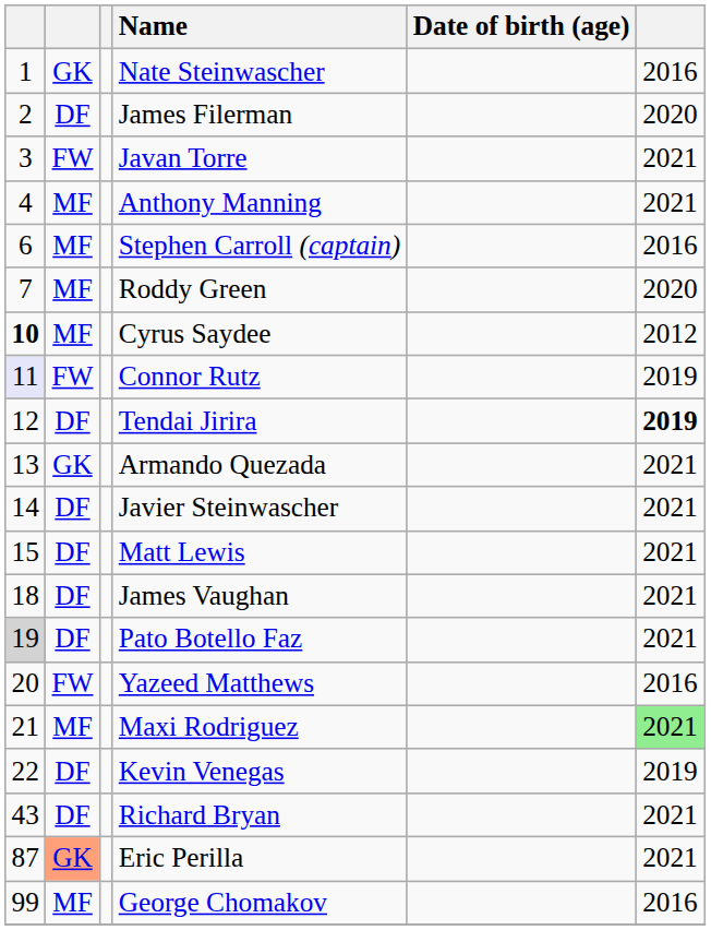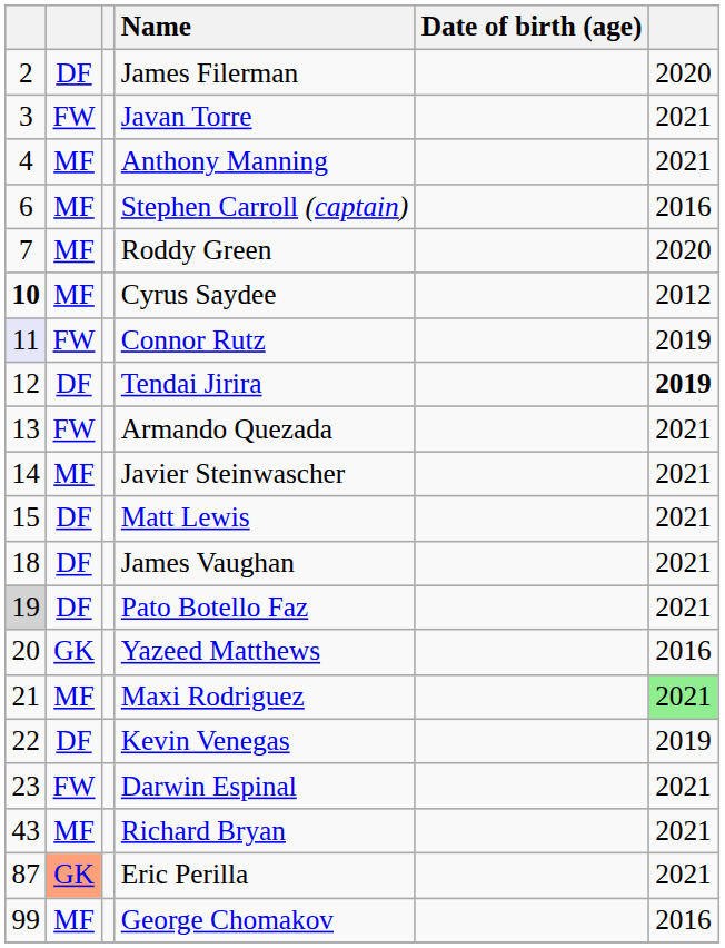- row: 1 | GK | Nate Steinwascher | 2016
Armando Quezada | column 2: GK -> FW
Javier Steinwascher | column 2: DF -> MF
Yazeed Matthews | column 2: FW -> GK
+ row: 23 | FW | Darwin Espinal | 2021
Richard Bryan | column 2: DF -> MF
